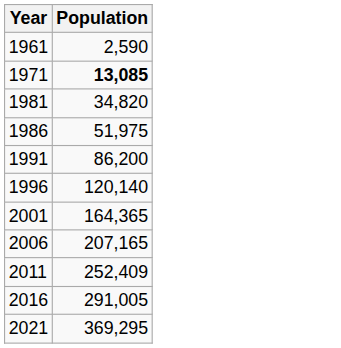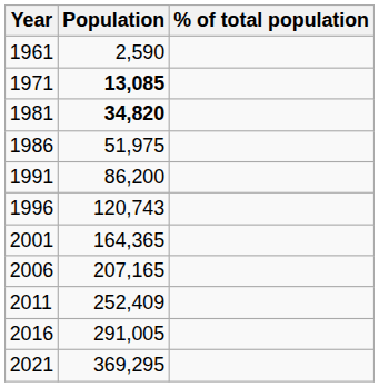+ column: % of total population
1981 | Population: normal -> bold
1996 | Population: 120,140 -> 120,743
